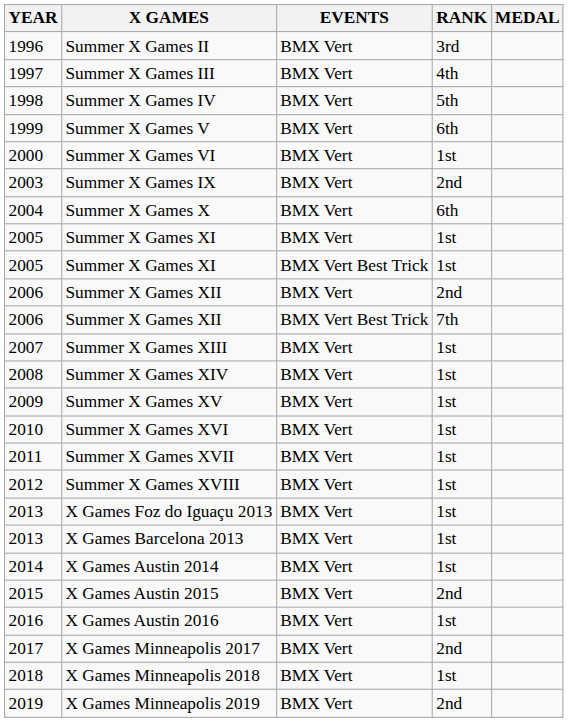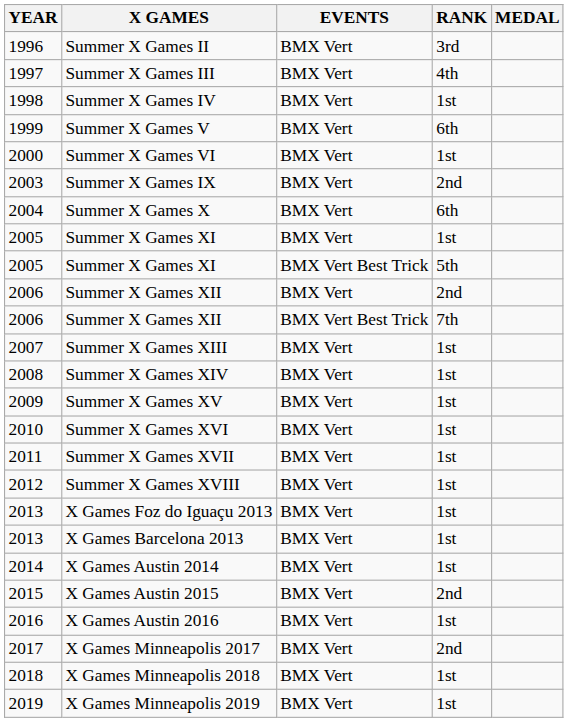Summer X Games IV | RANK: 5th -> 1st
Summer X Games XI / BMX Vert Best Trick | RANK: 1st -> 5th
X Games Minneapolis 2019 | RANK: 2nd -> 1st
